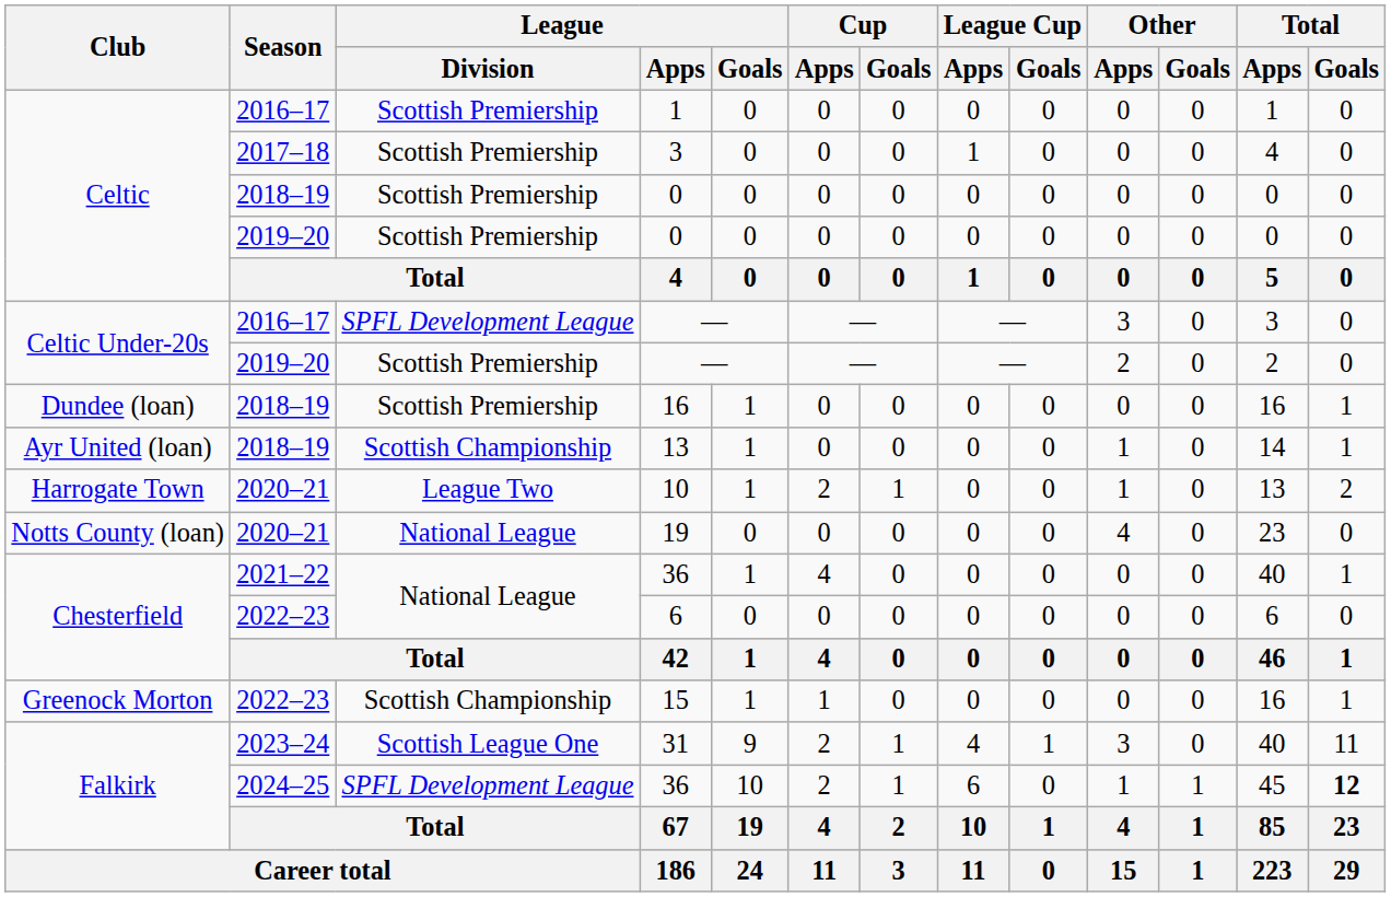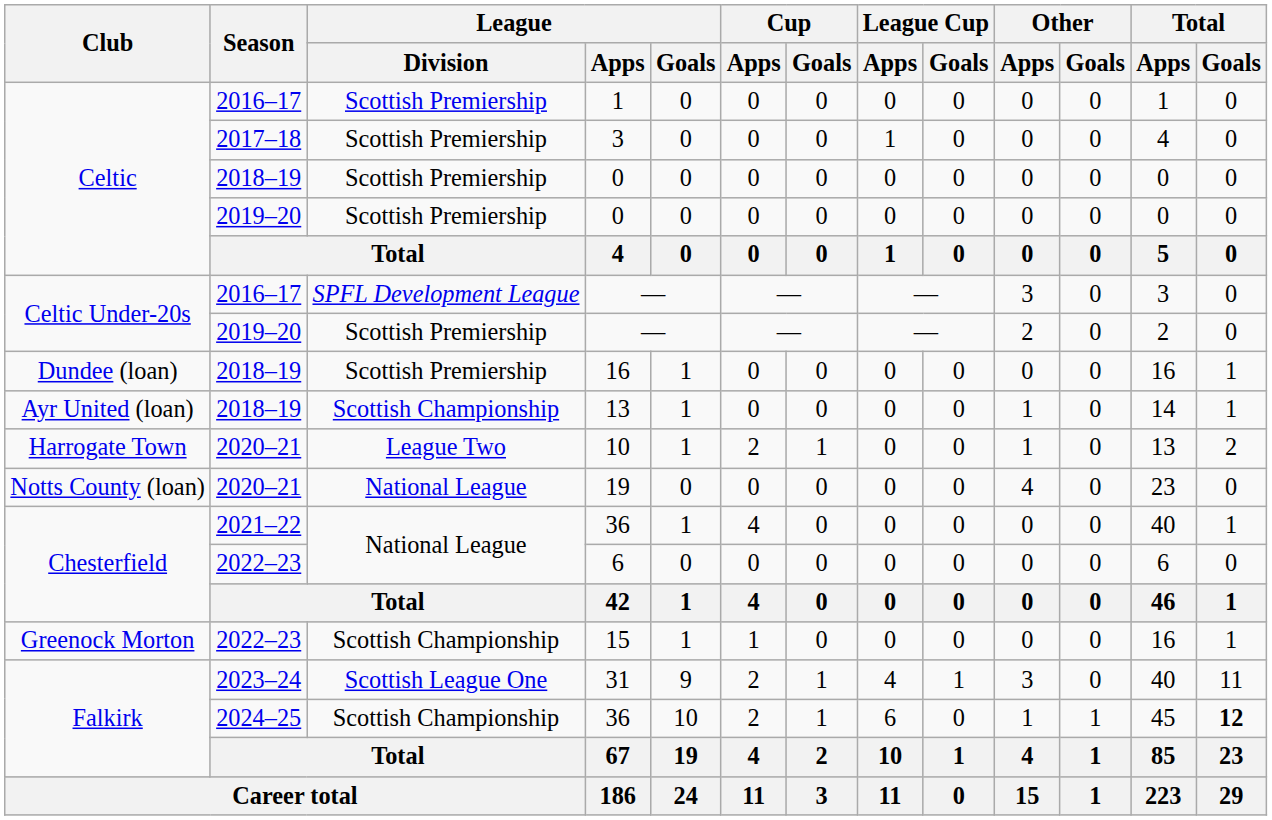2024–25 / 36 | League / Division: SPFL Development League -> Scottish Championship
